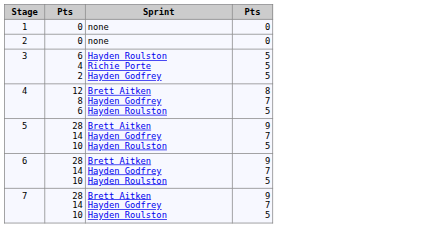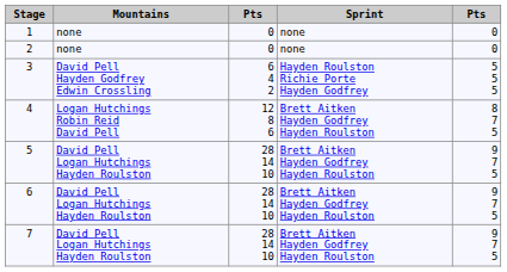+ column: Mountains | none | none | David Pell Hayden Godfrey Edwin Crossling | Logan Hutchings Robin Reid David Pell | David Pell Logan Hutchings Hayden Roulston | David Pell Logan Hutchings Hayden Roulston | David Pell Logan Hutchings Hayden Roulston
